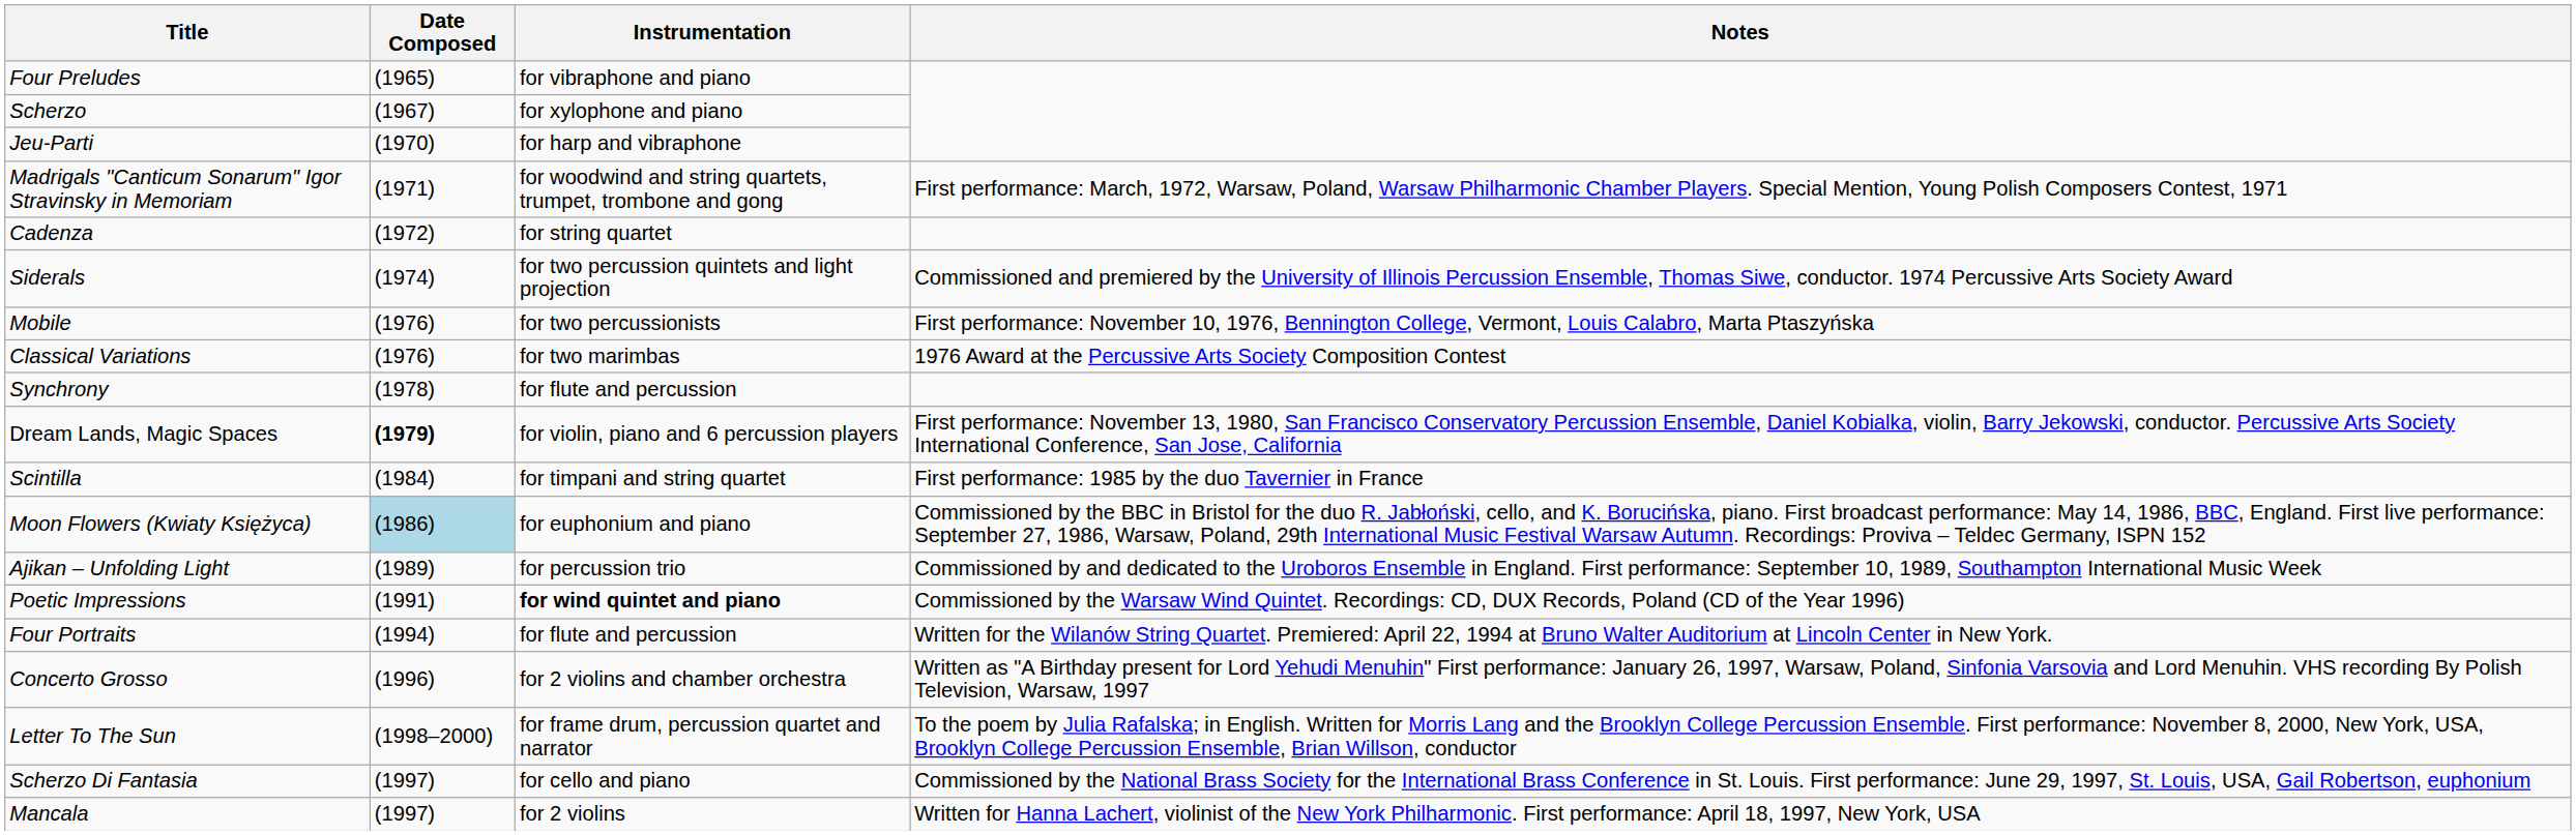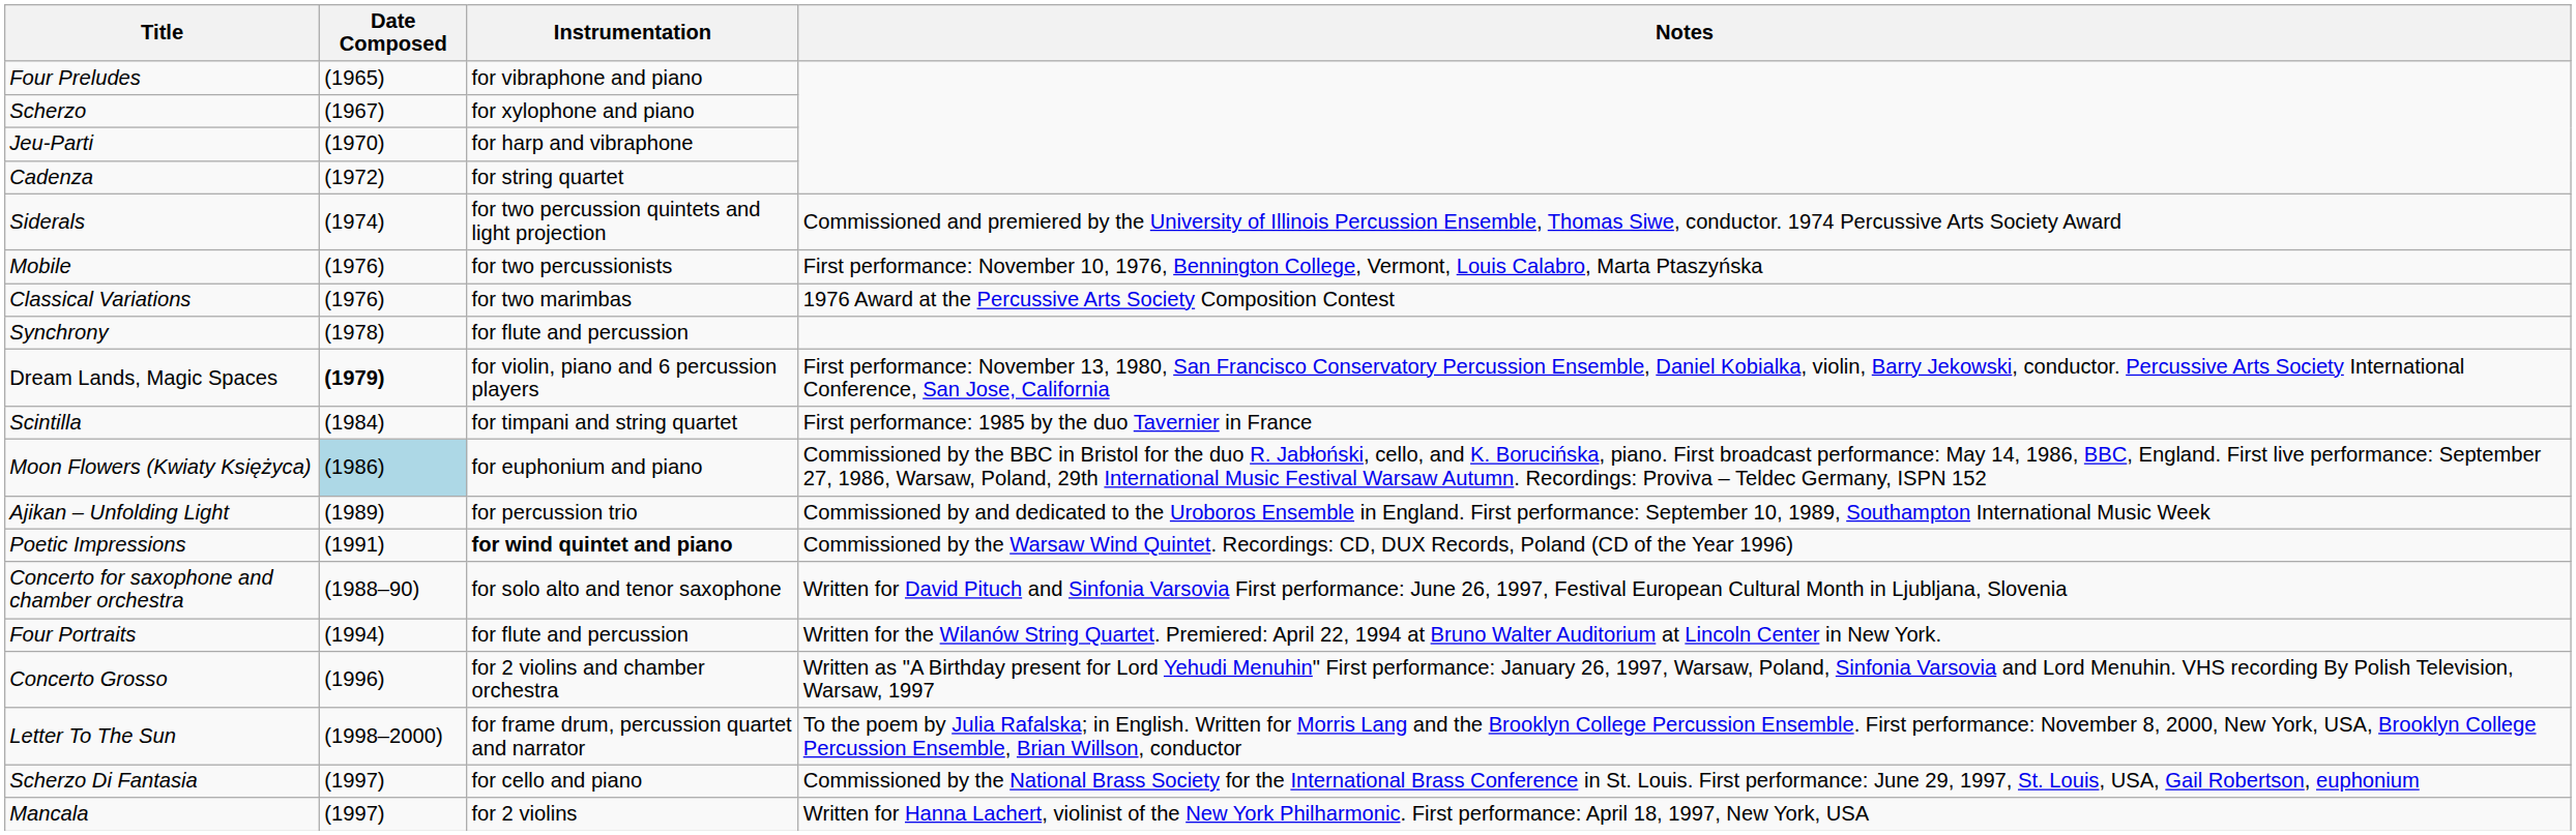- row: Madrigals "Canticum Sonarum" Igor Stravinsky in Memoriam | (1971) | for woodwind and string quartets, trumpet, trombone and gong | First performance: March, 1972, Warsaw, Poland, Warsaw Philharmonic Chamber Players. Special Mention, Young Polish Composers Contest, 1971
+ row: Concerto for saxophone and chamber orchestra | (1988–90) | for solo alto and tenor saxophone | Written for David Pituch and Sinfonia Varsovia First performance: June 26, 1997, Festival European Cultural Month in Ljubljana, Slovenia
